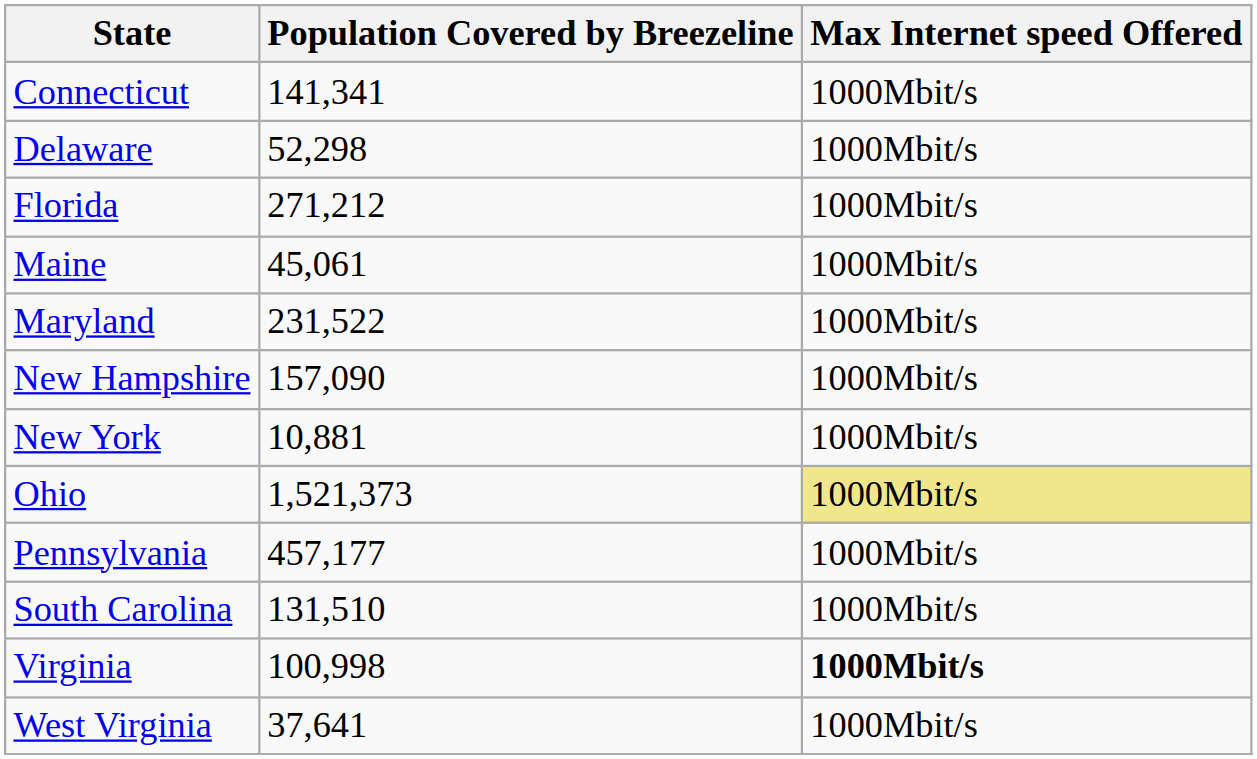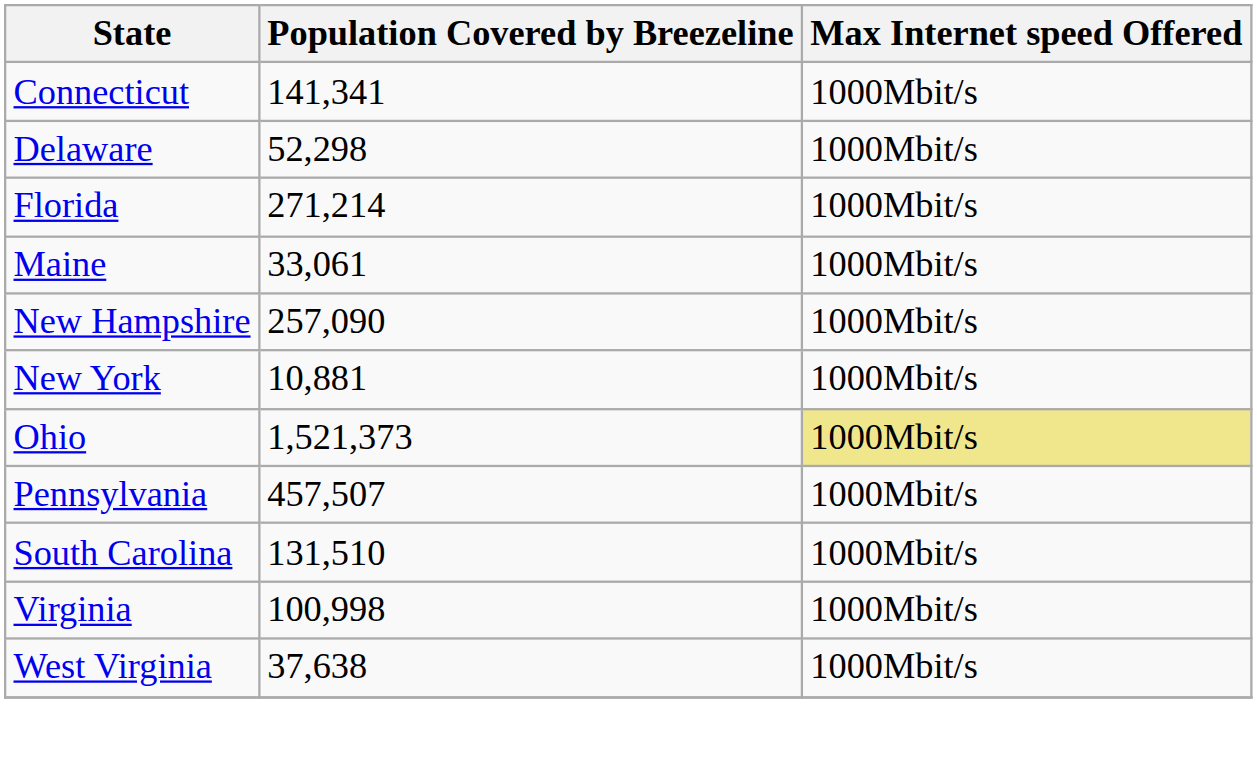Florida | Population Covered by Breezeline: 271,212 -> 271,214
Maine | Population Covered by Breezeline: 45,061 -> 33,061
- row: Maryland | 231,522 | 1000Mbit/s
New Hampshire | Population Covered by Breezeline: 157,090 -> 257,090
Pennsylvania | Population Covered by Breezeline: 457,177 -> 457,507
Virginia | Max Internet speed Offered: bold -> normal
West Virginia | Population Covered by Breezeline: 37,641 -> 37,638
